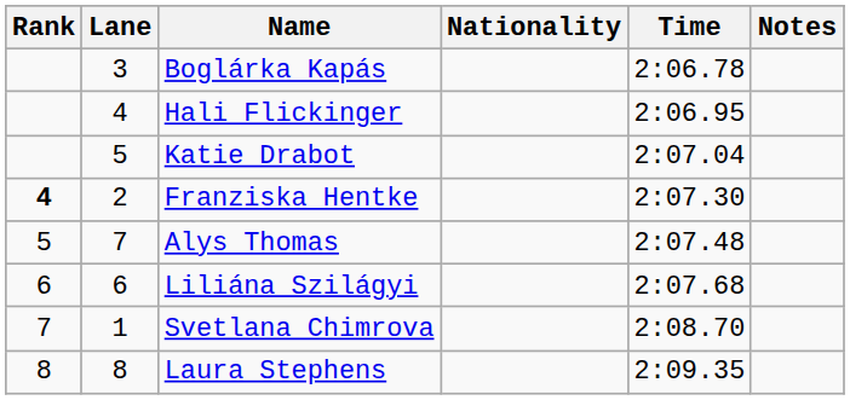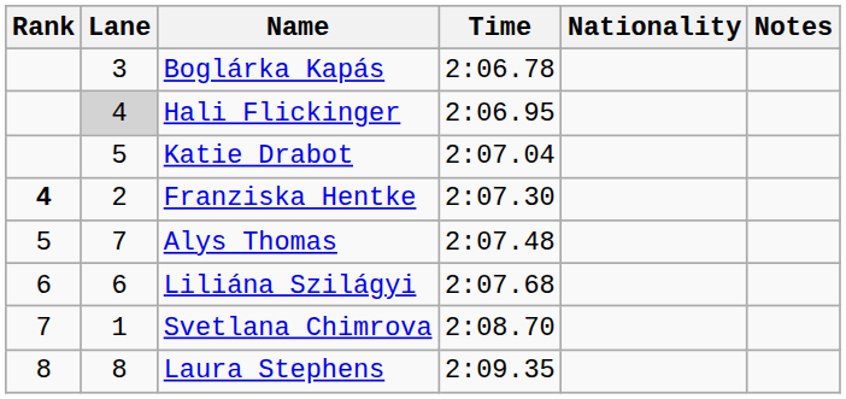columns swapped: Nationality <-> Time
Hali Flickinger | Lane: no background -> lightgrey background
